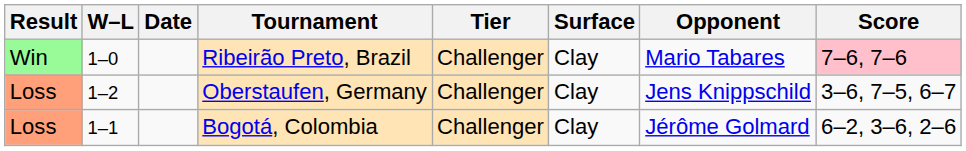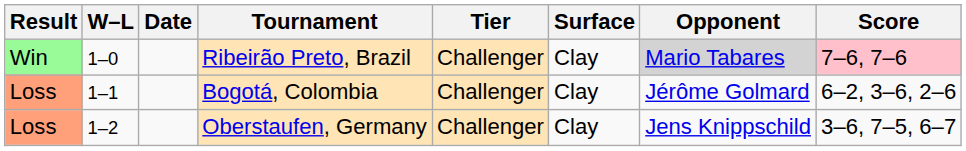Ribeirão Preto, Brazil | Opponent: no background -> lightgrey background
rows swapped: Bogotá, Colombia <-> Oberstaufen, Germany
